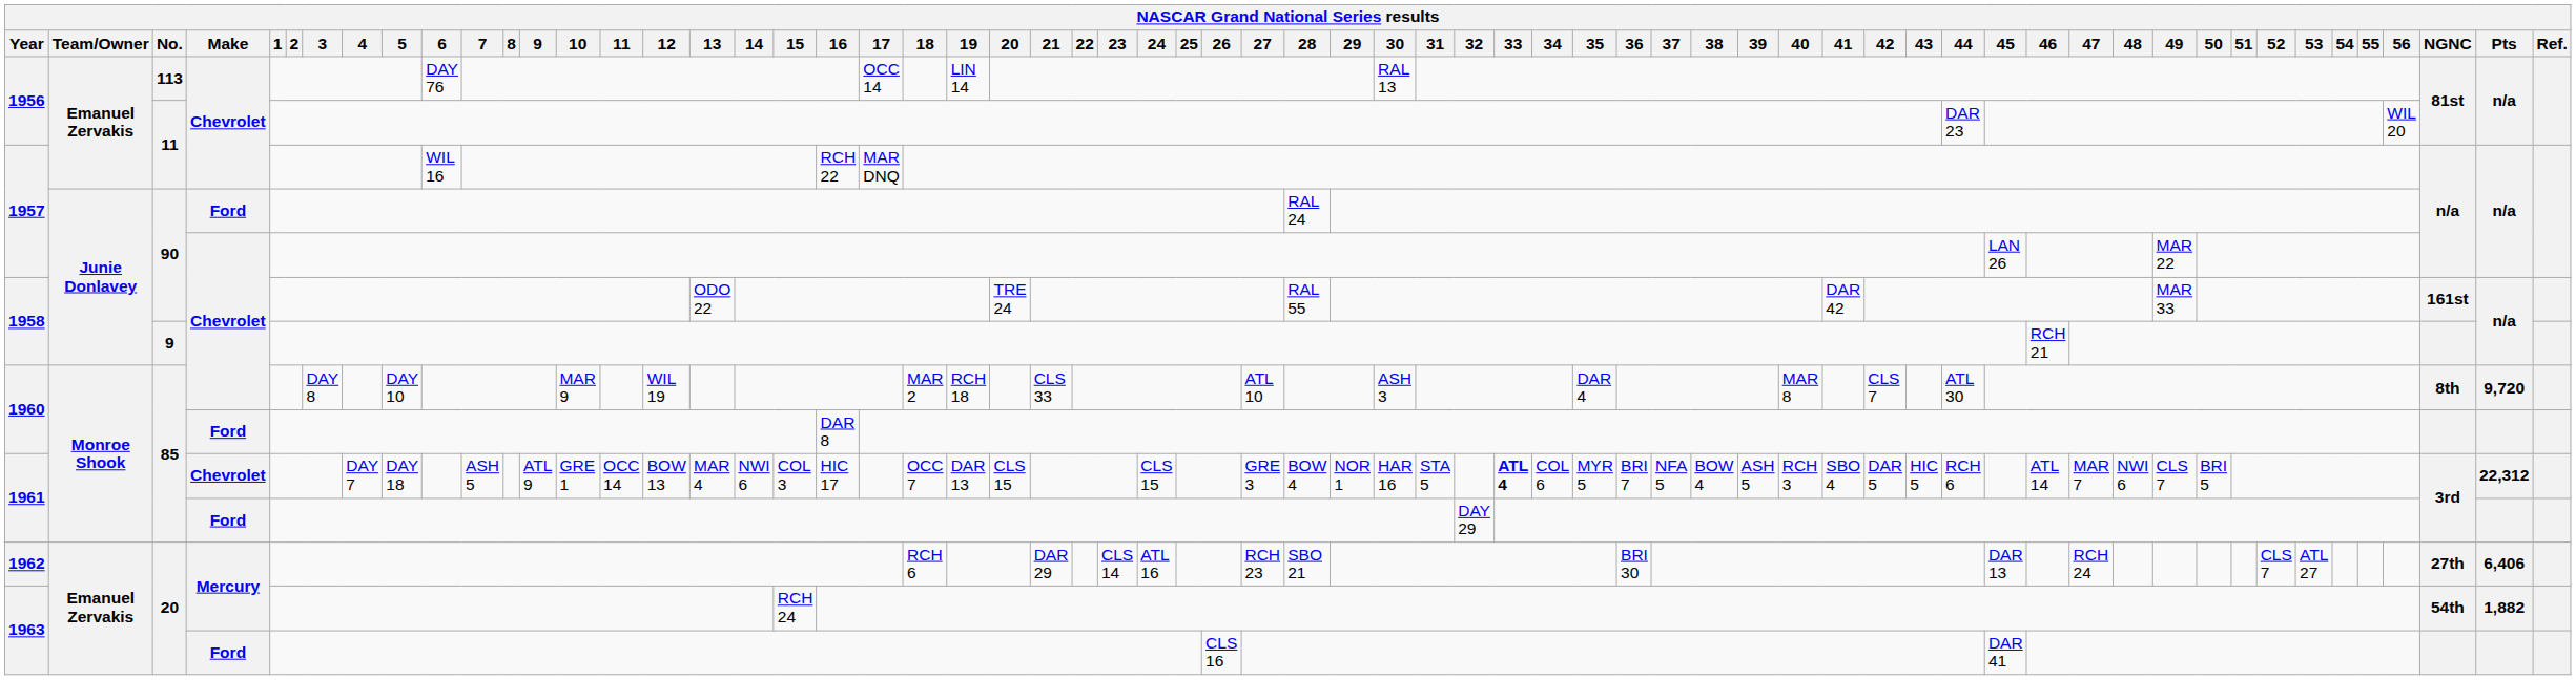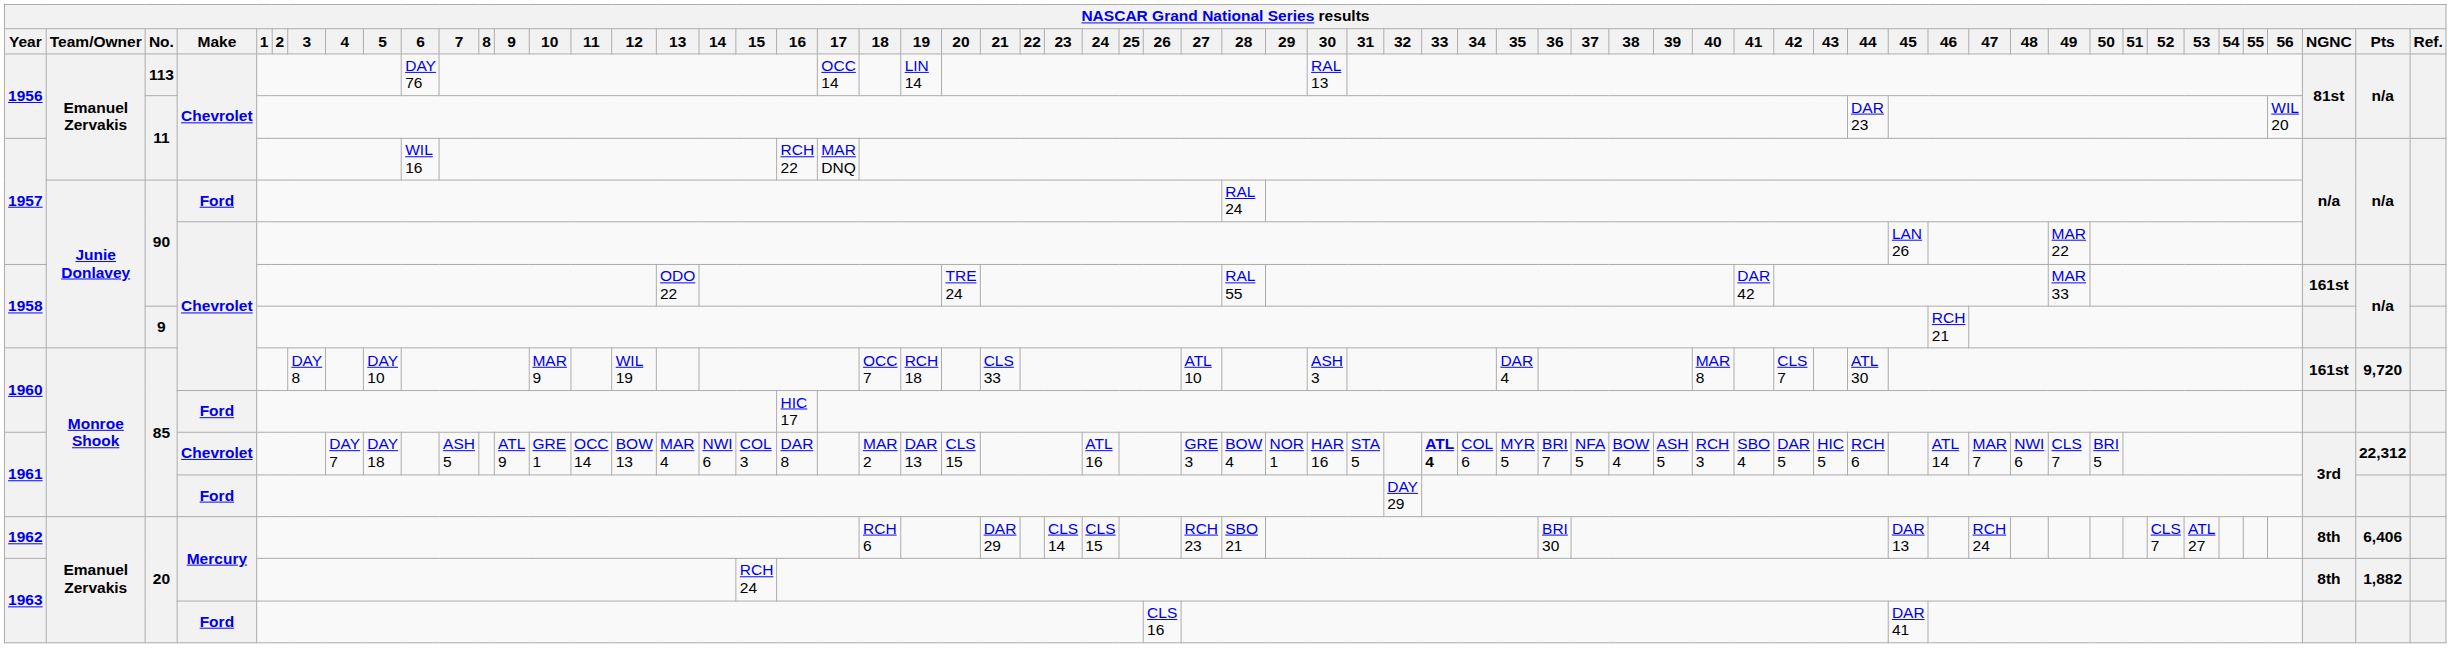1960 / Chevrolet | 18: MAR 2 -> OCC 7
1960 / Chevrolet | NGNC: 8th -> 161st
1960 / Ford | 16: DAR 8 -> HIC 17
1961 / Chevrolet | 16: HIC 17 -> DAR 8
1961 / Chevrolet | 18: OCC 7 -> MAR 2
1961 / Chevrolet | 24: CLS 15 -> ATL 16
1962 | 24: ATL 16 -> CLS 15
1962 | NGNC: 27th -> 8th
1963 / Mercury | NGNC: 54th -> 8th
